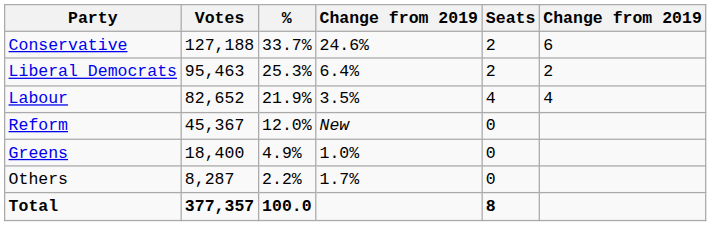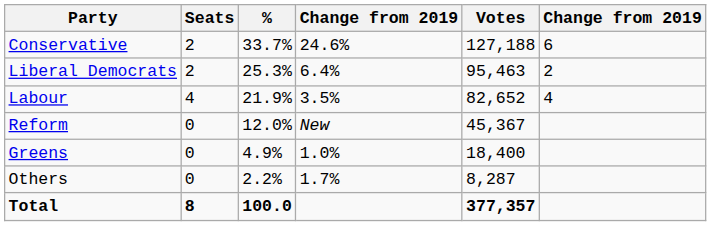columns swapped: Votes <-> Seats
